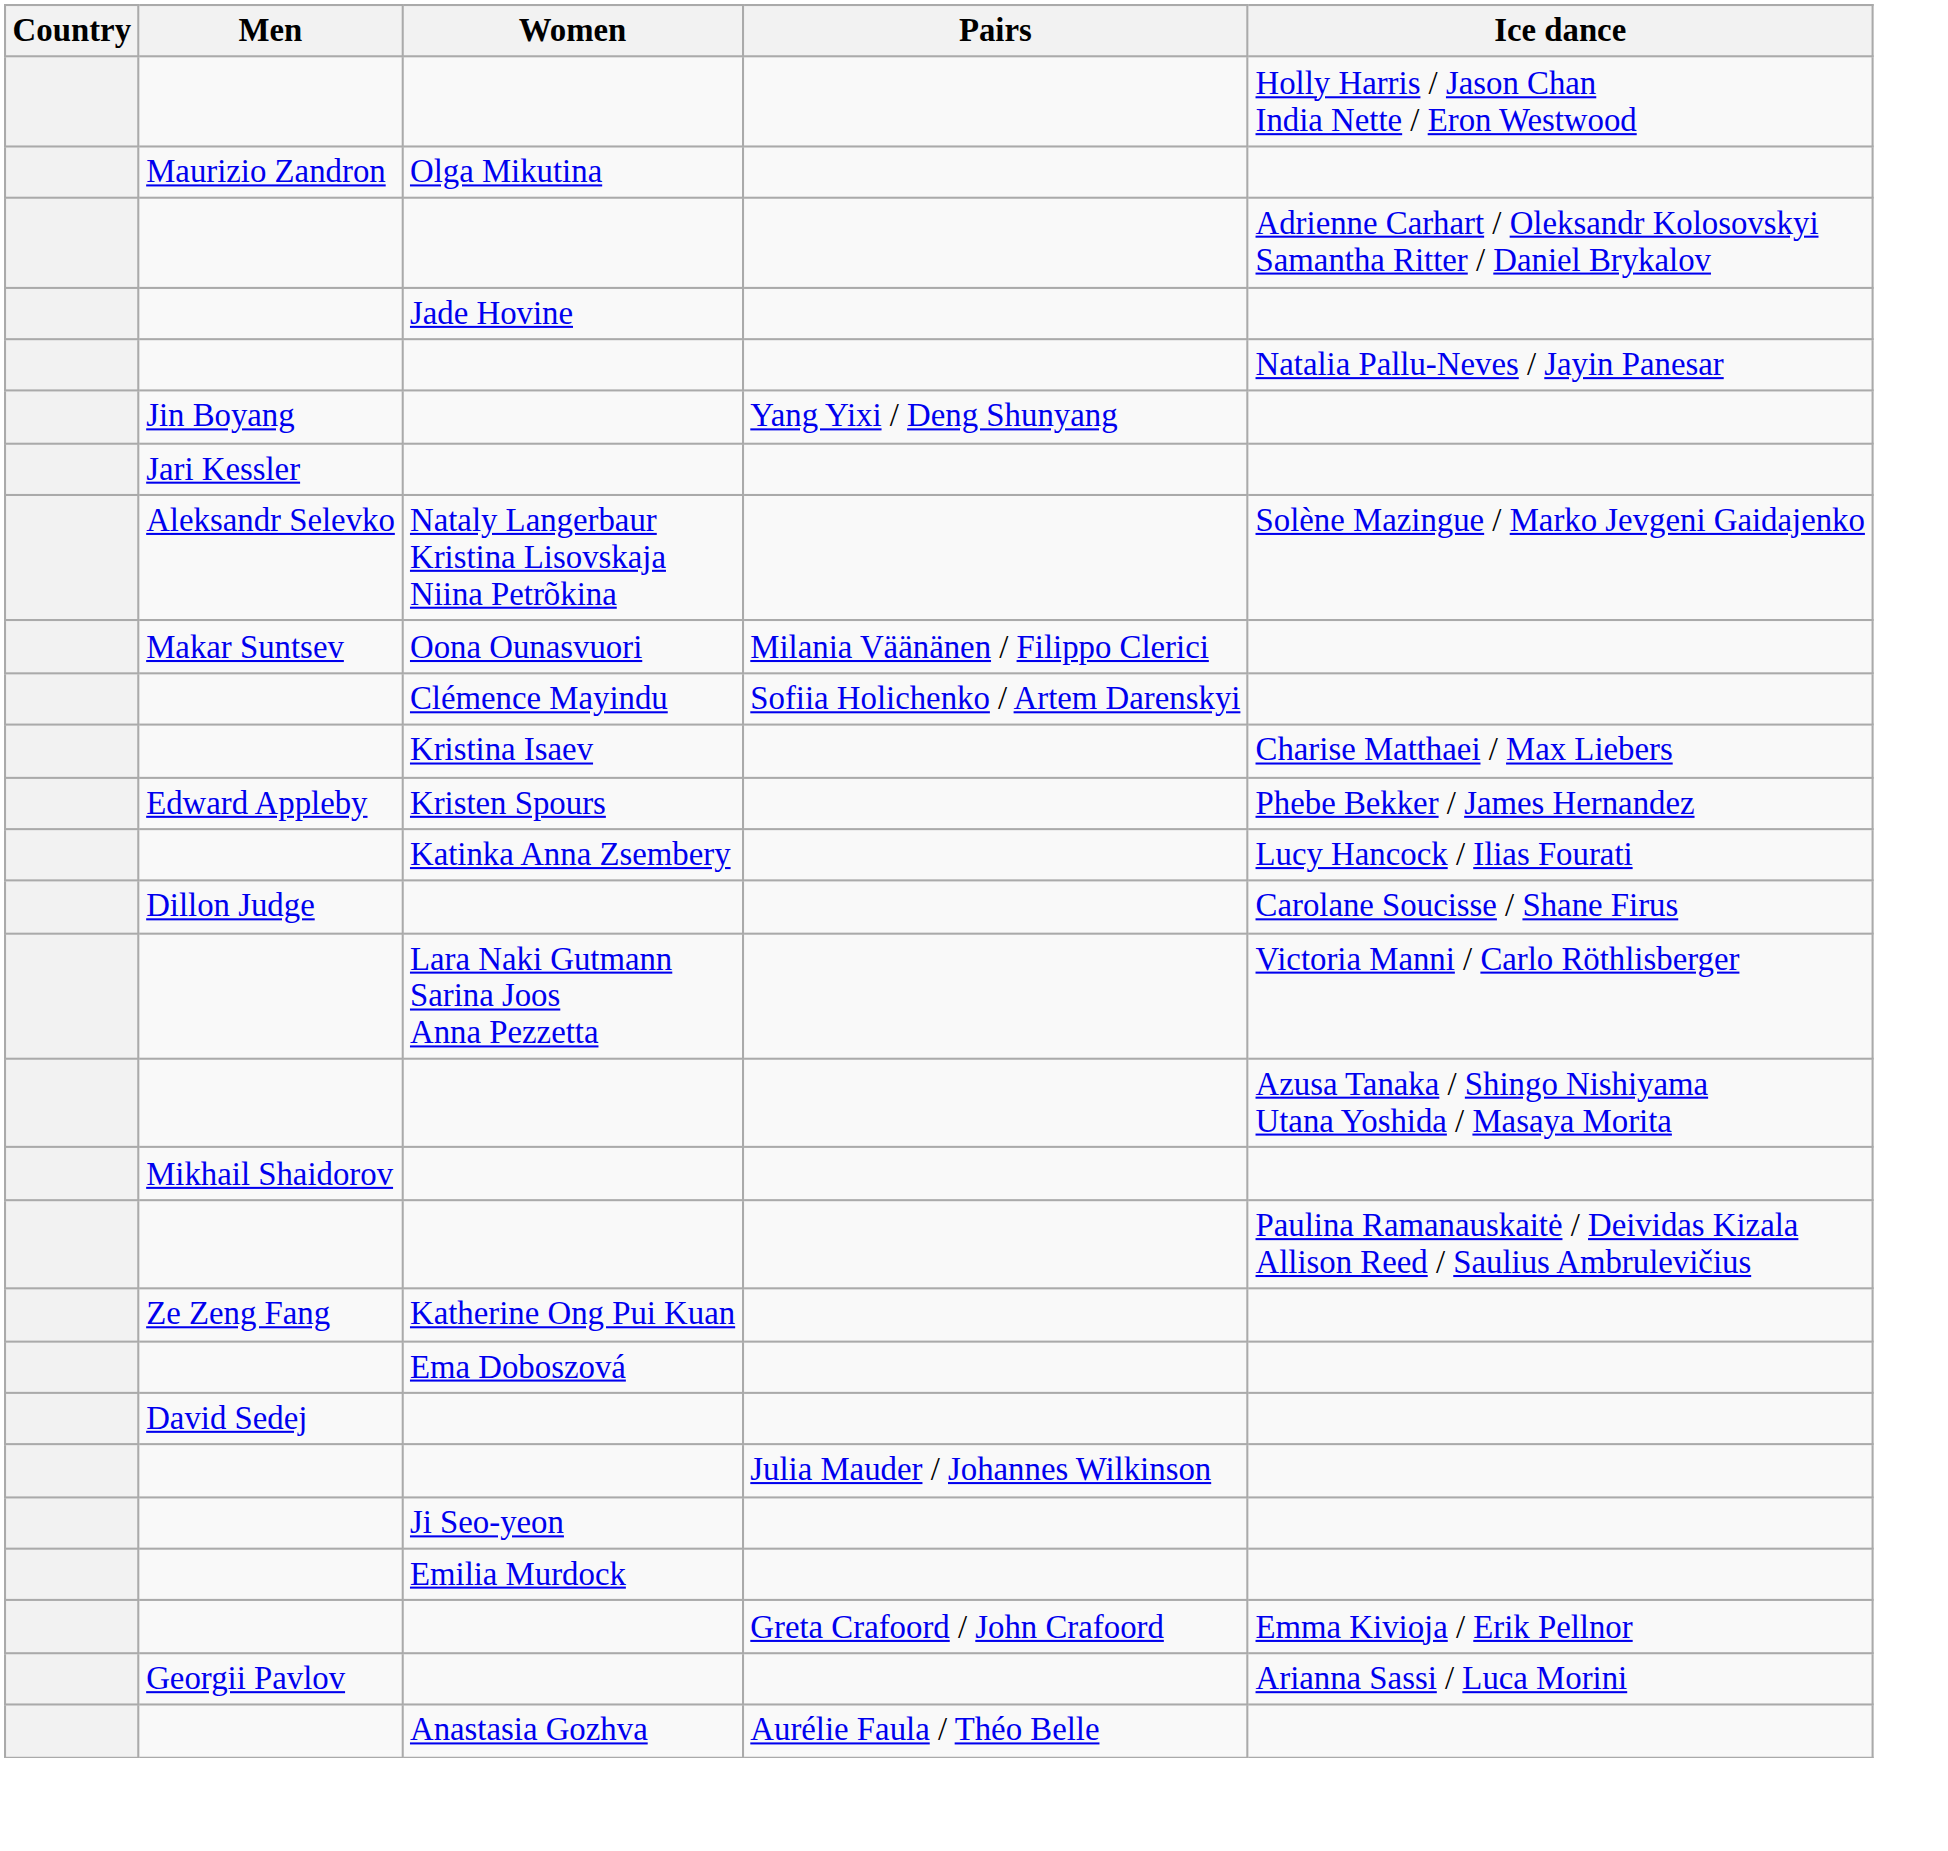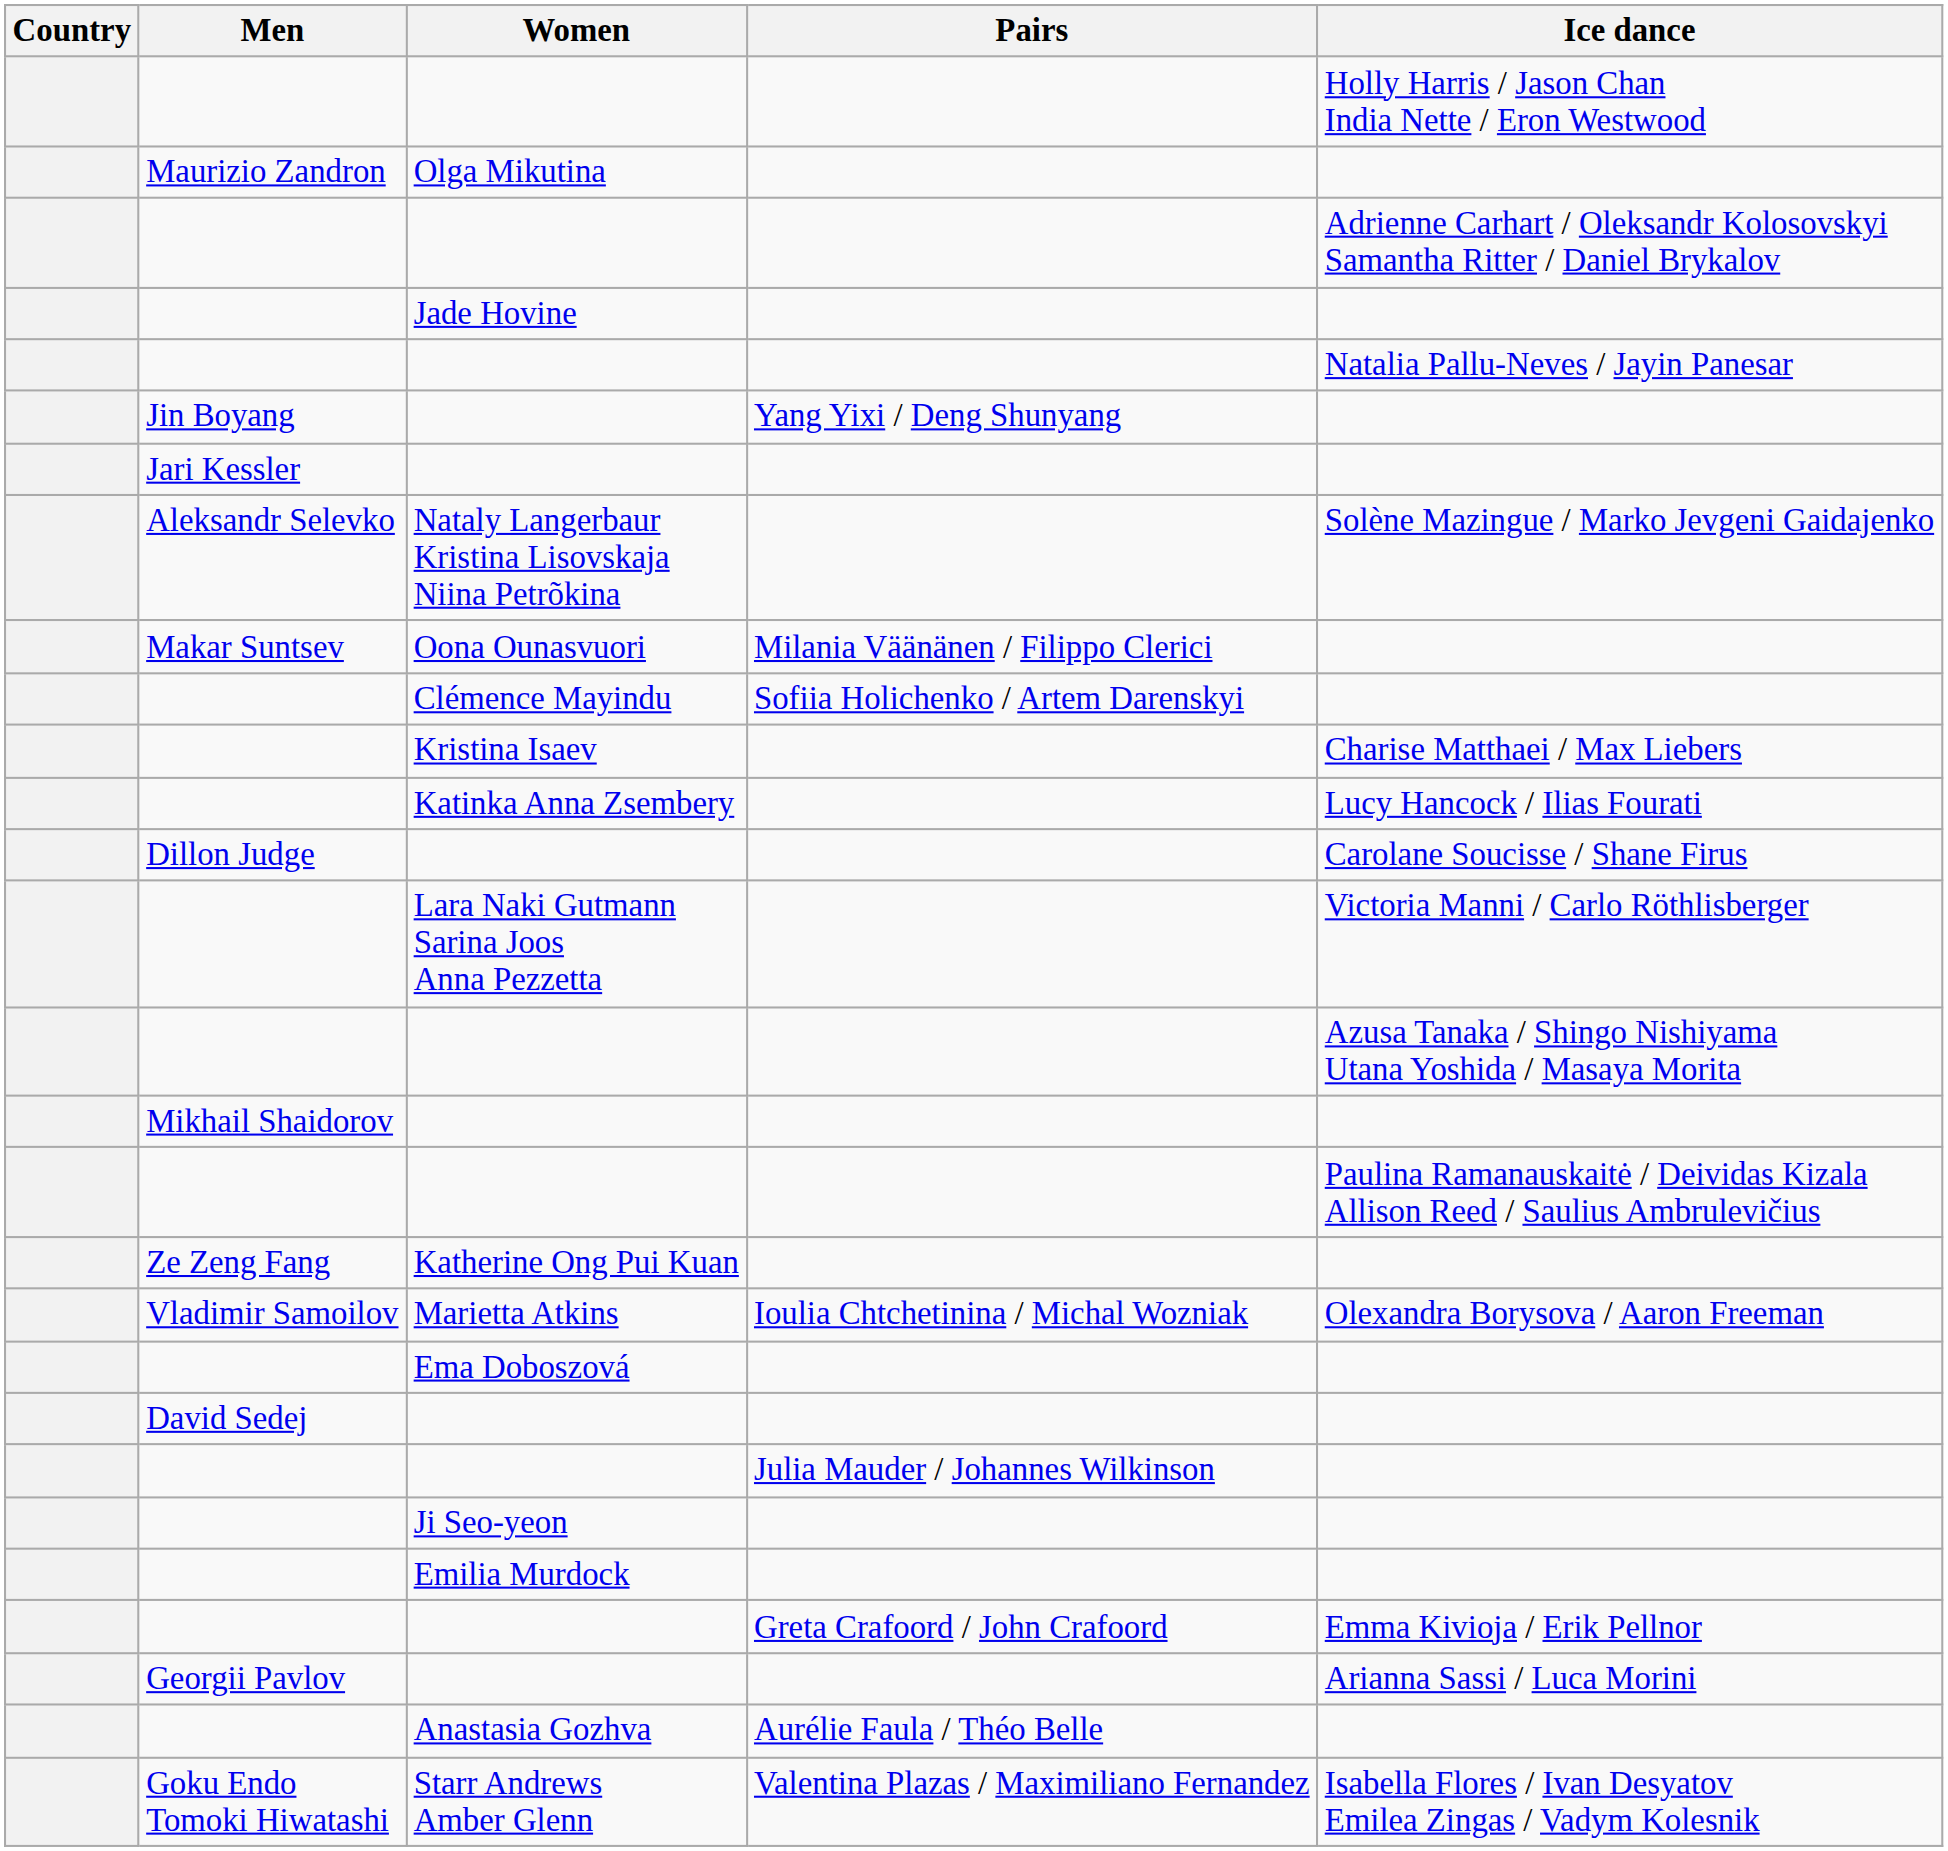- row: Edward Appleby | Kristen Spours | Phebe Bekker / James Hernandez
+ row: Vladimir Samoilov | Marietta Atkins | Ioulia Chtchetinina / Michal Wozniak | Olexandra Borysova / Aaron Freeman
+ row: Goku Endo Tomoki Hiwatashi | Starr Andrews Amber Glenn | Valentina Plazas / Maximiliano Fernandez | Isabella Flores / Ivan Desyatov Emilea Zingas / Vadym Kolesnik
